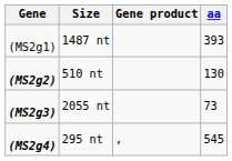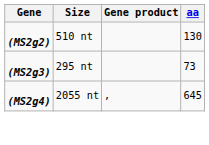- row: (MS2g1) | 1487 nt | 393
(MS2g3) | Size: 2055 nt -> 295 nt
(MS2g4) | Size: 295 nt -> 2055 nt
(MS2g4) | aa: 545 -> 645
